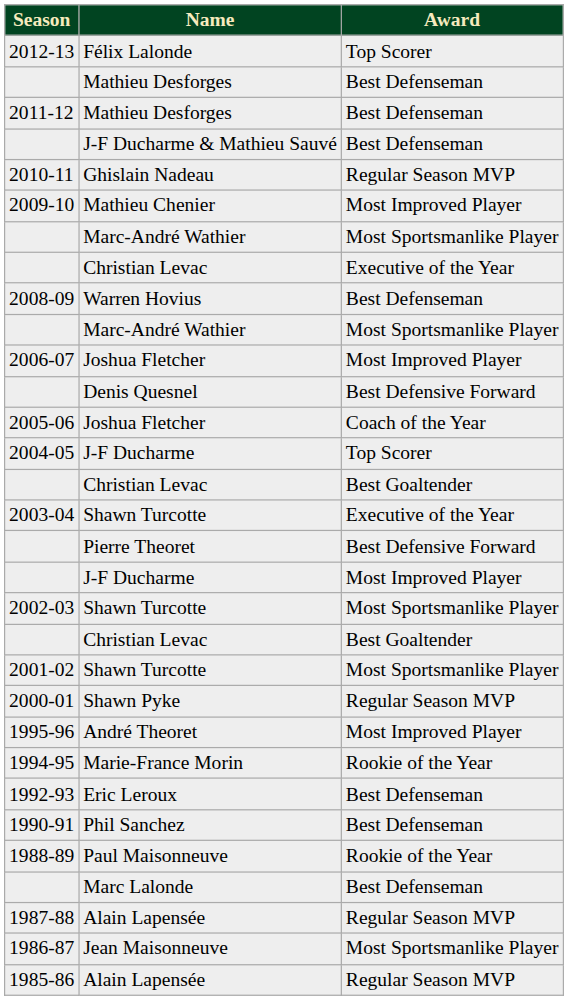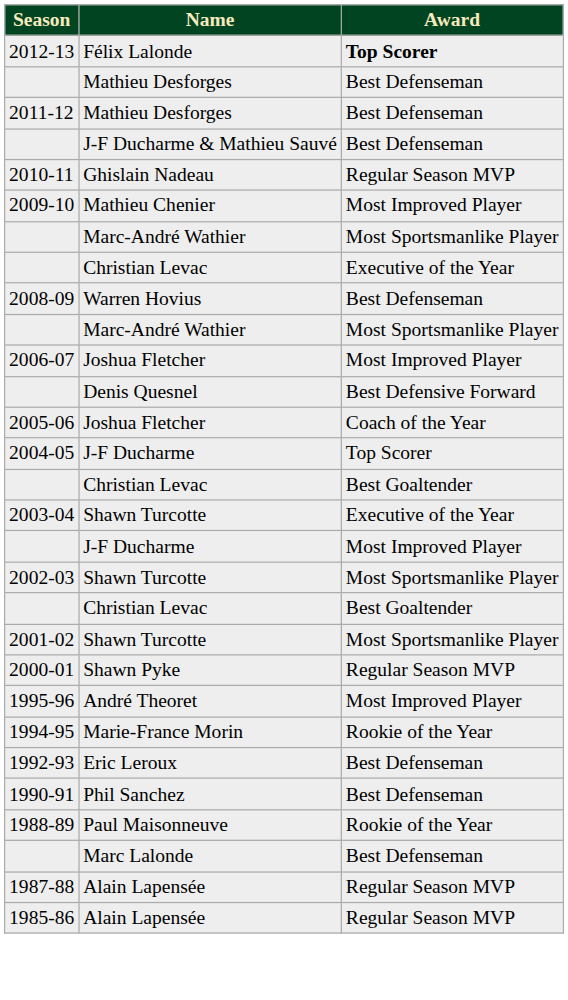Félix Lalonde | Award: normal -> bold
- row: Pierre Theoret | Best Defensive Forward
- row: 1986-87 | Jean Maisonneuve | Most Sportsmanlike Player
